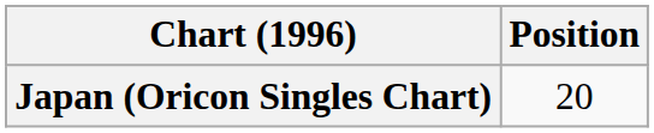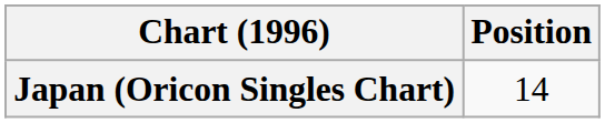Japan (Oricon Singles Chart) | Position: 20 -> 14
